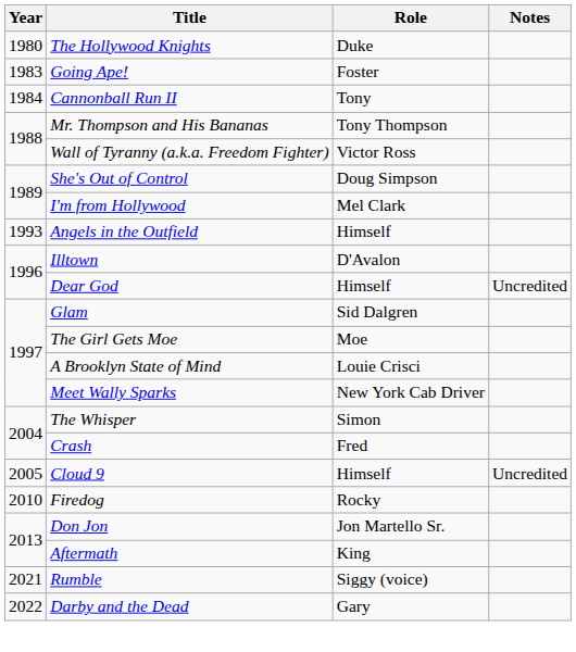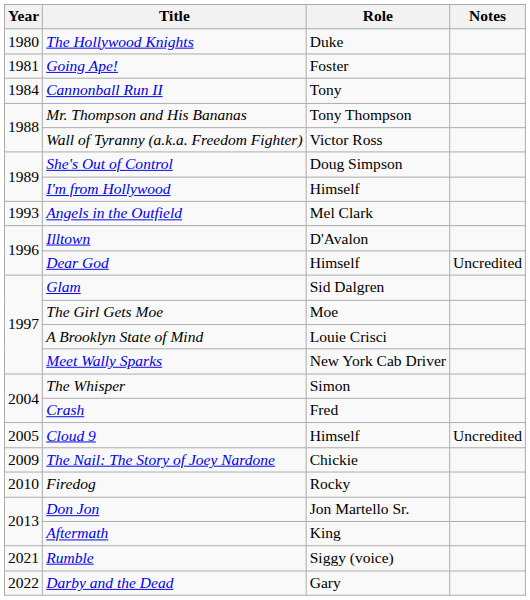Going Ape! | Year: 1983 -> 1981
I'm from Hollywood | Role: Mel Clark -> Himself
Angels in the Outfield | Role: Himself -> Mel Clark
+ row: 2009 | The Nail: The Story of Joey Nardone | Chickie
